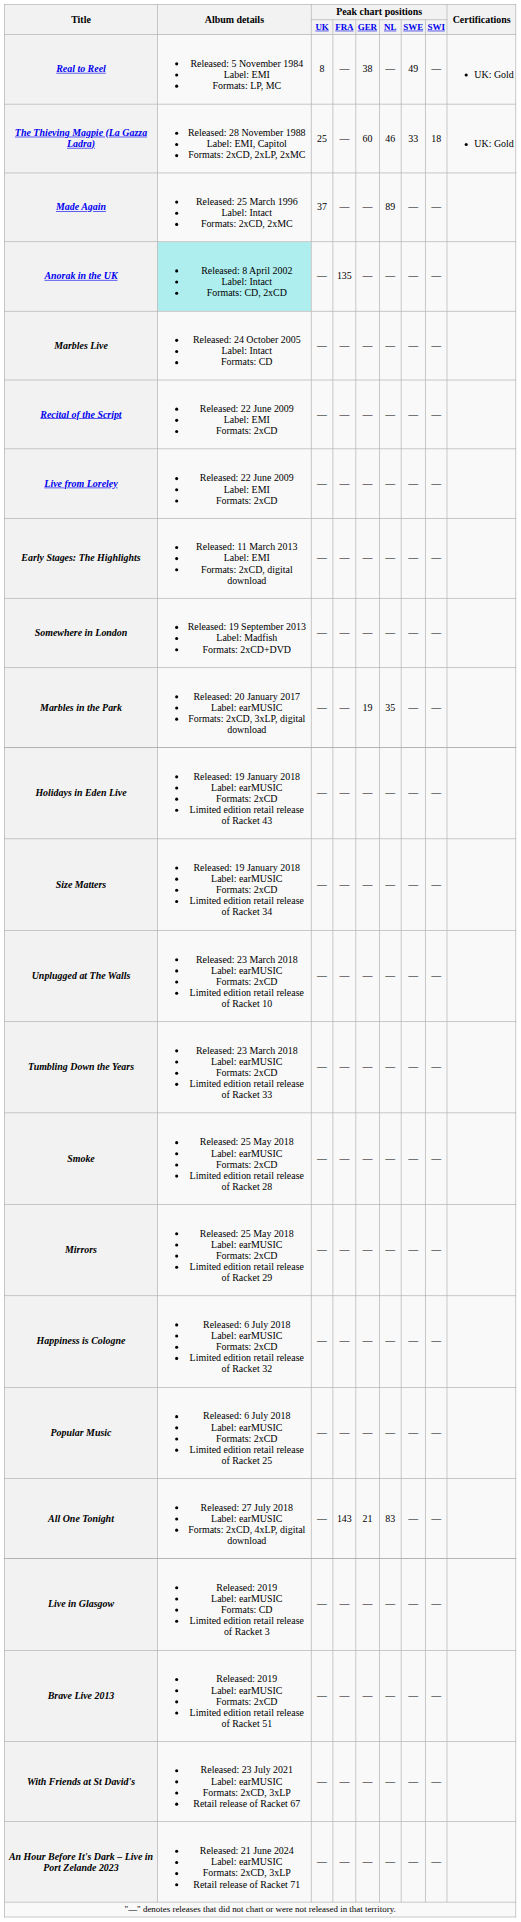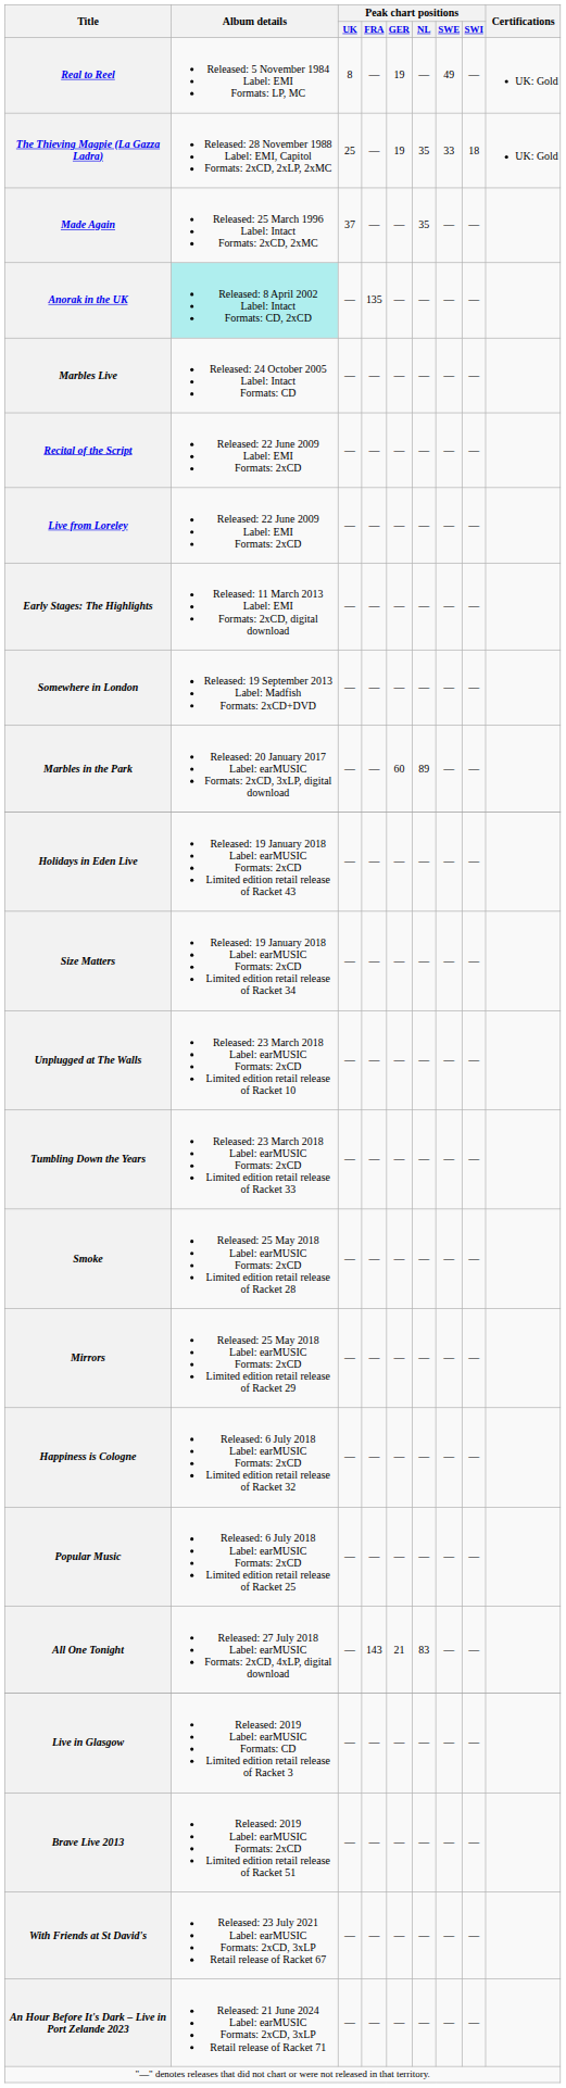Real to Reel | Peak chart positions / GER: 38 -> 19
The Thieving Magpie (La Gazza Ladra) | Peak chart positions / GER: 60 -> 19
The Thieving Magpie (La Gazza Ladra) | Peak chart positions / NL: 46 -> 35
Made Again | Peak chart positions / NL: 89 -> 35
Marbles in the Park | Peak chart positions / GER: 19 -> 60
Marbles in the Park | Peak chart positions / NL: 35 -> 89
